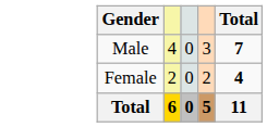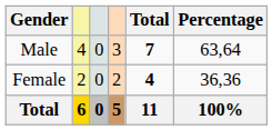+ column: Percentage | 63,64 | 36,36 | 100%
